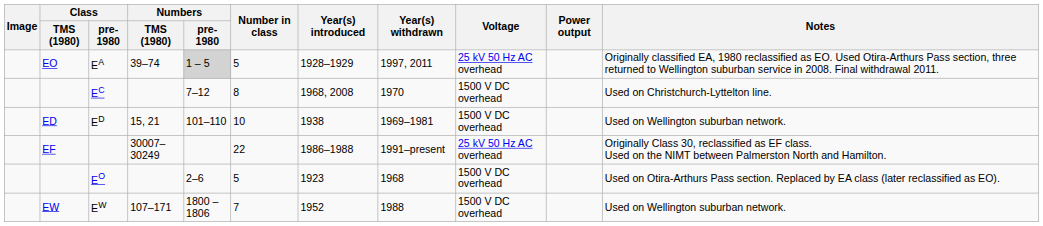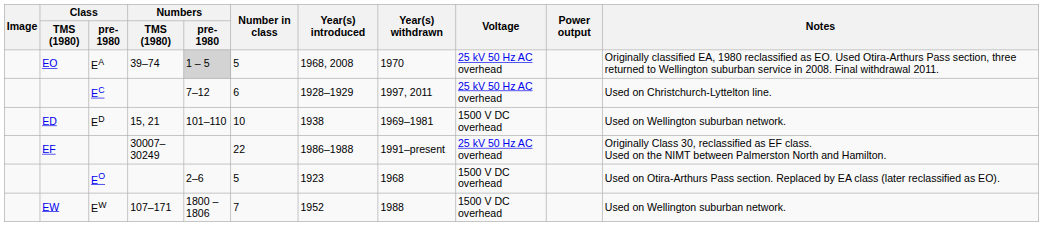EA | Year(s) introduced: 1928–1929 -> 1968, 2008
EA | Year(s) withdrawn: 1997, 2011 -> 1970
EC | Number in class: 8 -> 6
EC | Year(s) introduced: 1968, 2008 -> 1928–1929
EC | Year(s) withdrawn: 1970 -> 1997, 2011
EC | Voltage: 1500 V DC overhead -> 25 kV 50 Hz AC overhead
